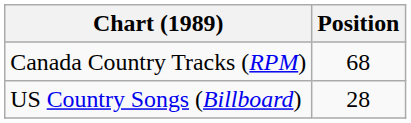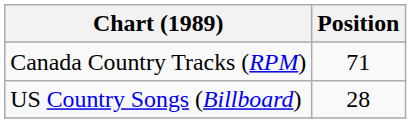Canada Country Tracks (RPM) | Position: 68 -> 71
